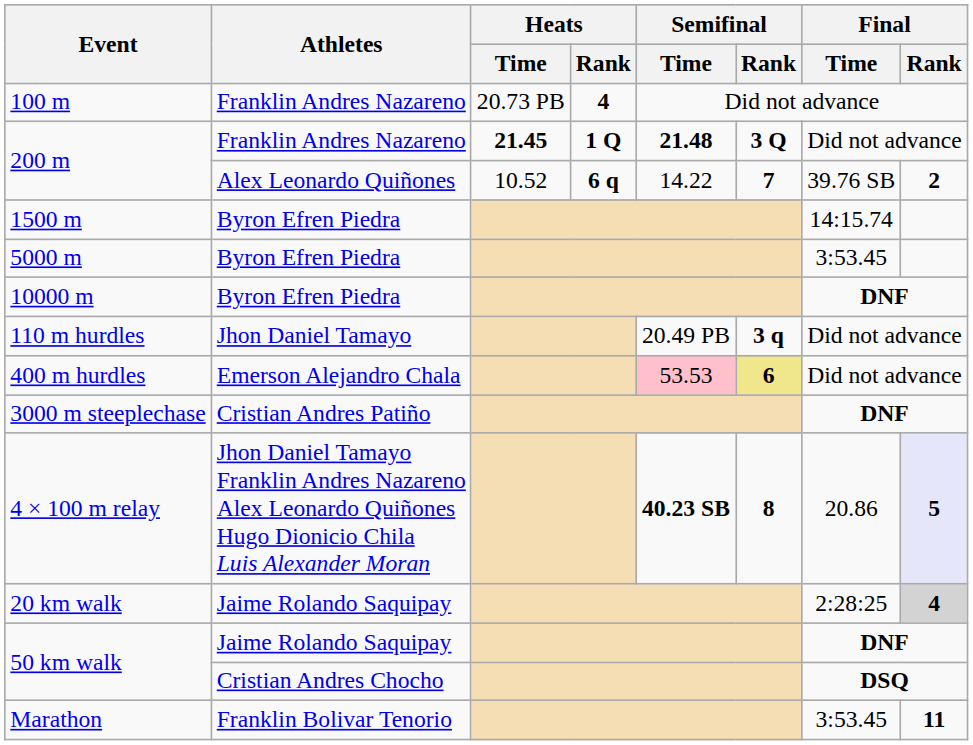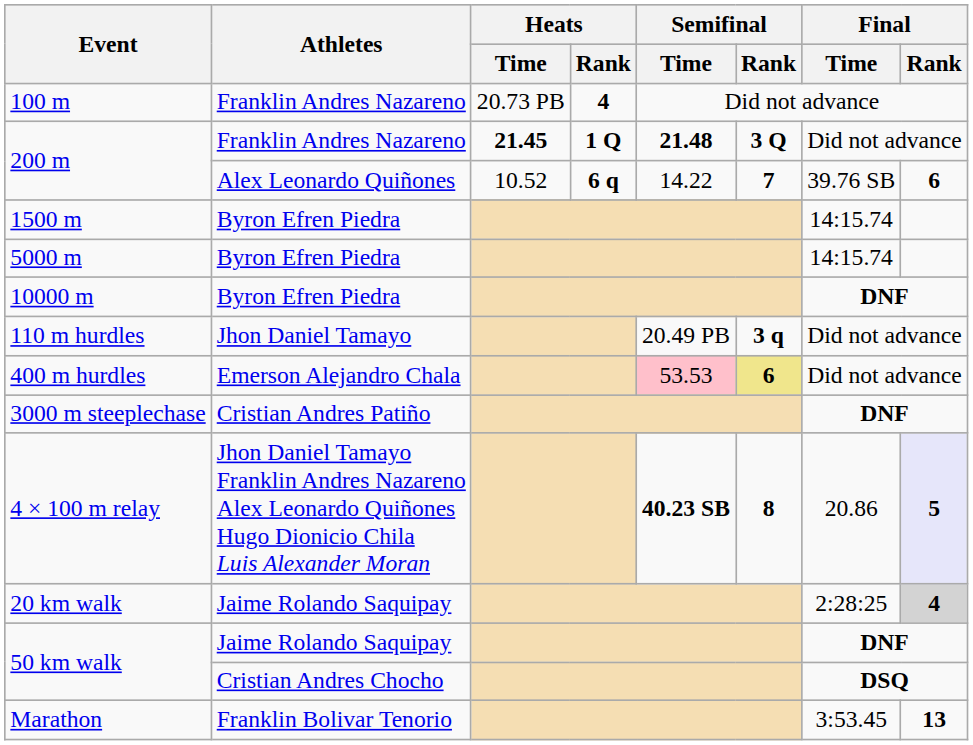200 m / Alex Leonardo Quiñones | Final / Rank: 2 -> 6
5000 m | Final / Time: 3:53.45 -> 14:15.74
Marathon | Final / Rank: 11 -> 13
